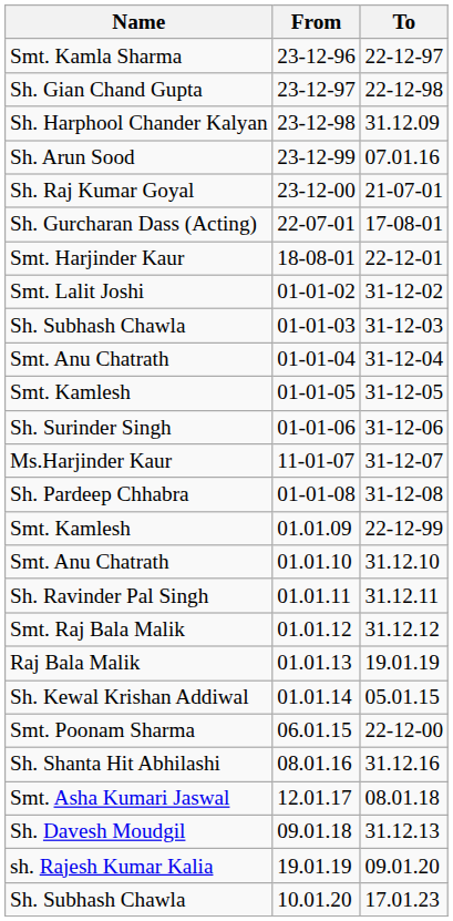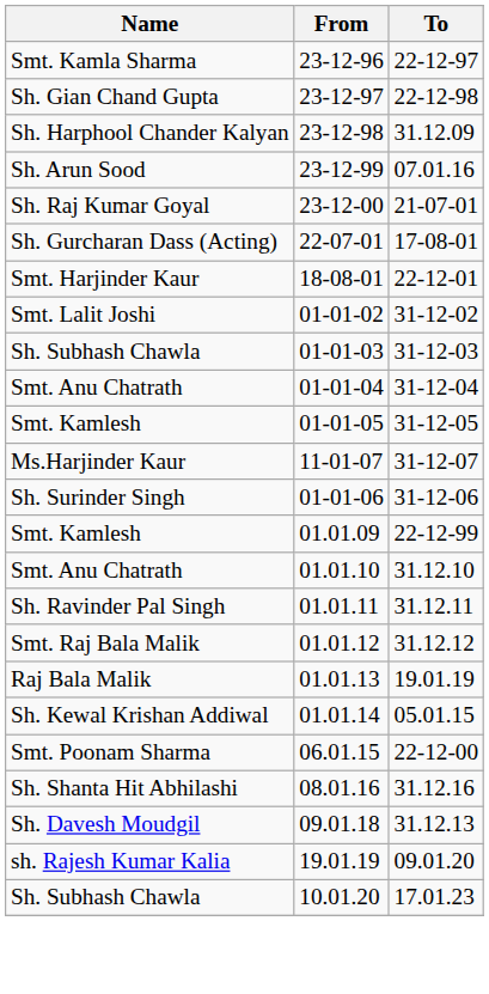rows swapped: 01-01-06 <-> 11-01-07
- row: Sh. Pardeep Chhabra | 01-01-08 | 31-12-08
- row: Smt. Asha Kumari Jaswal | 12.01.17 | 08.01.18
